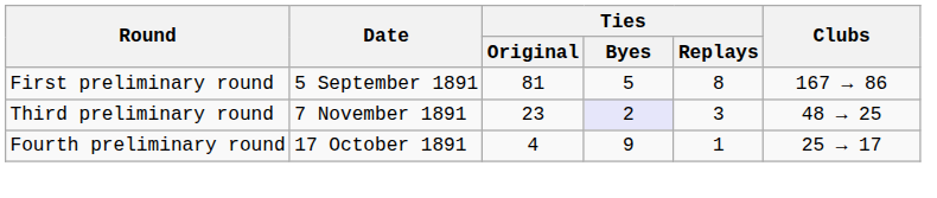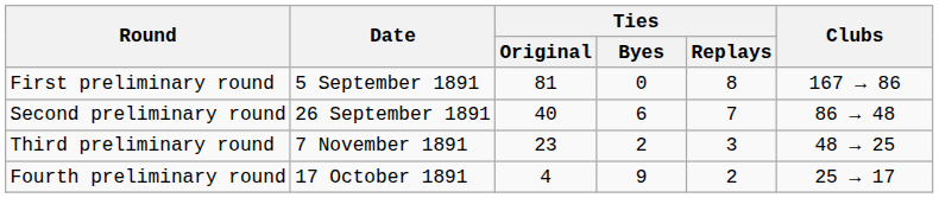First preliminary round | Ties / Byes: 5 -> 0
+ row: Second preliminary round | 26 September 1891 | 40 | 6 | 7 | 86 → 48
Third preliminary round | Ties / Byes: lavender background -> no background
Fourth preliminary round | Ties / Replays: 1 -> 2
